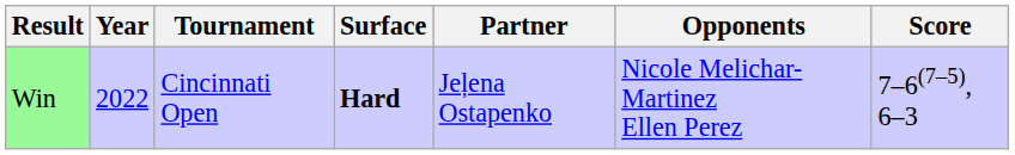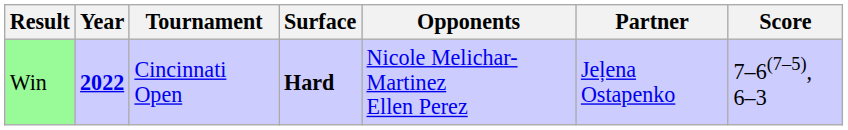columns swapped: Partner <-> Opponents
Win | Year: normal -> bold
